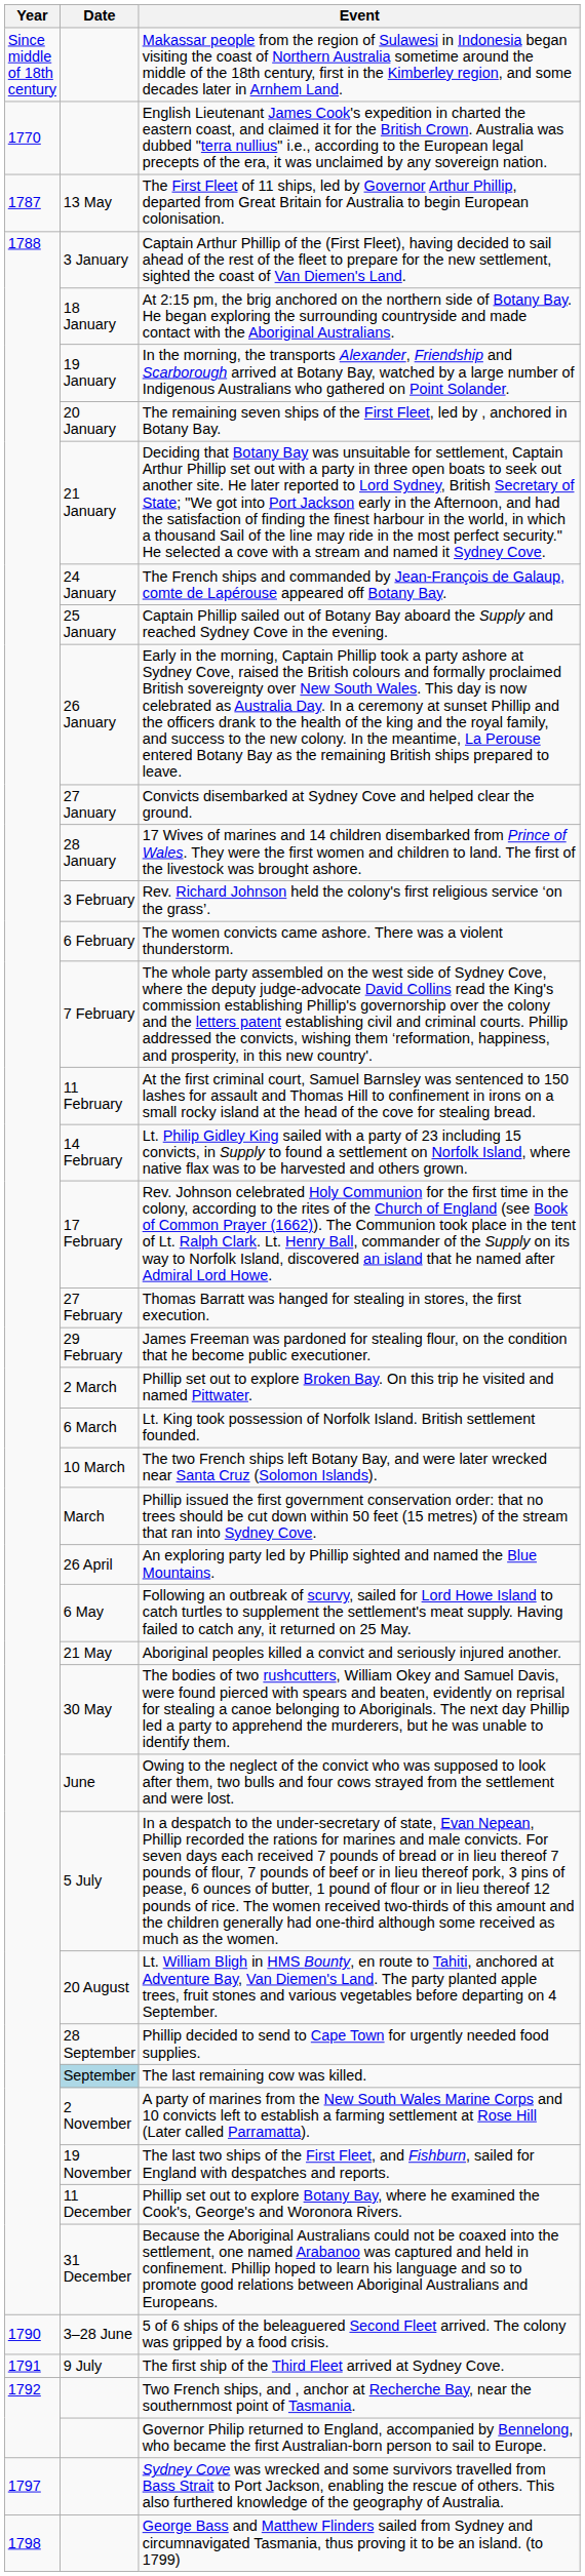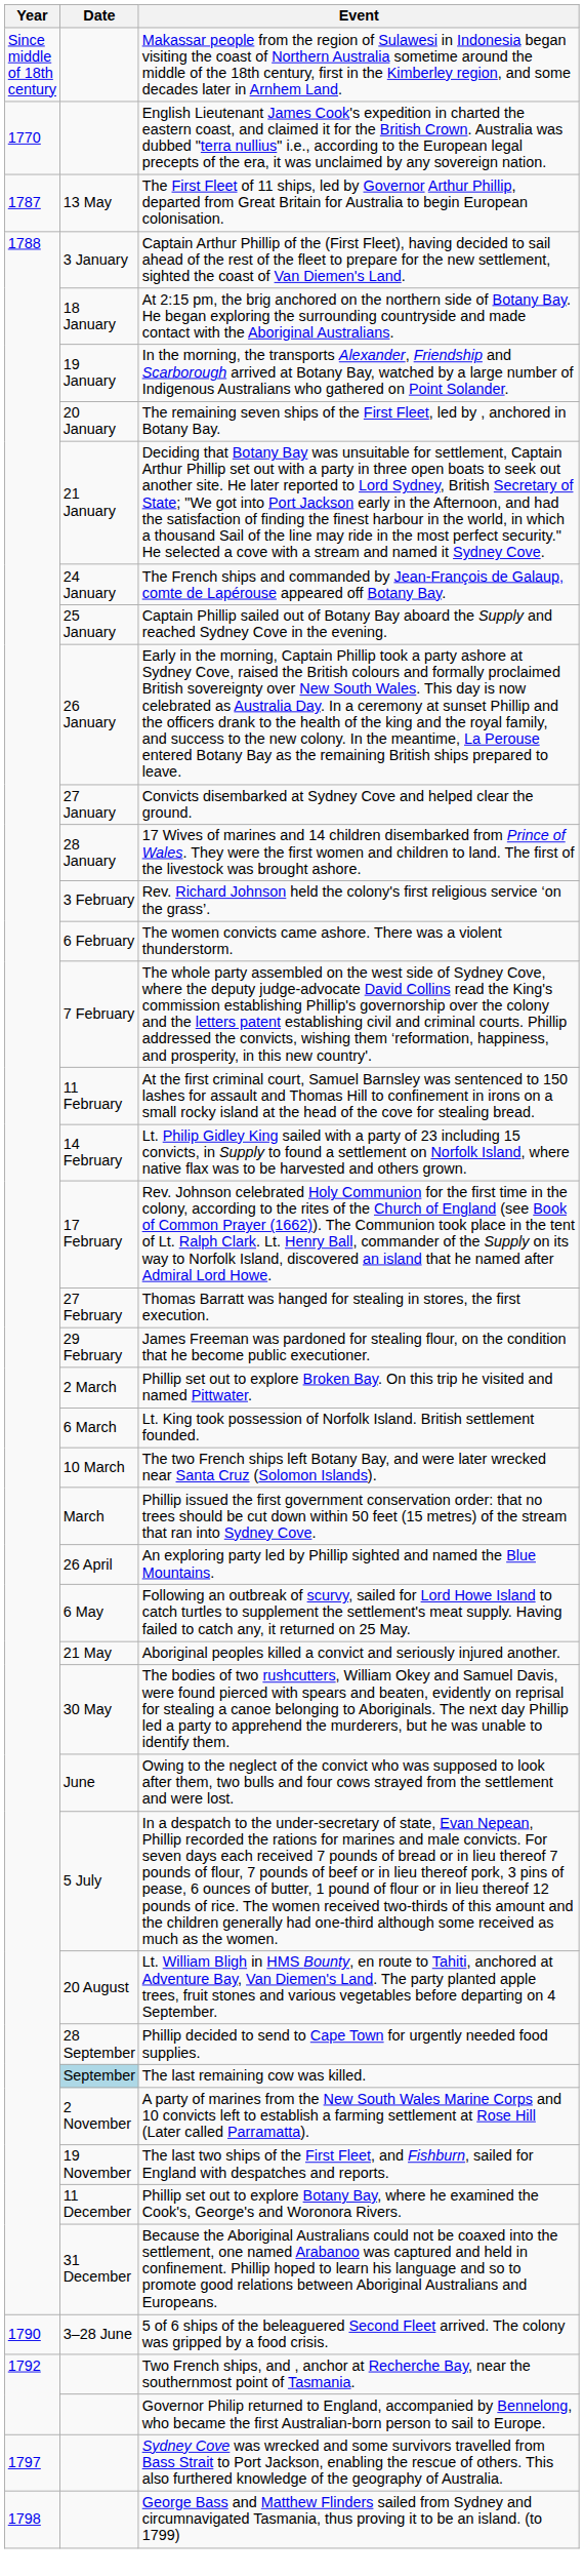- row: 1791 | 9 July | The first ship of the Third Fleet arrived at Sydney Cove.
